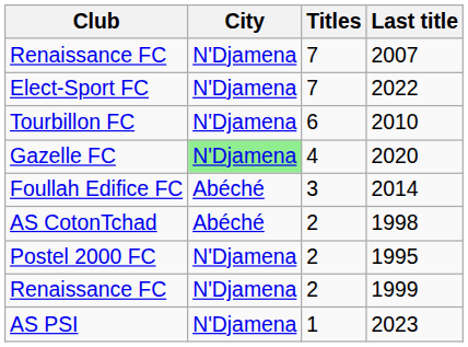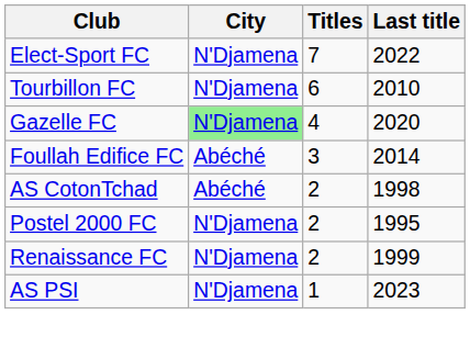- row: Renaissance FC | N'Djamena | 7 | 2007
